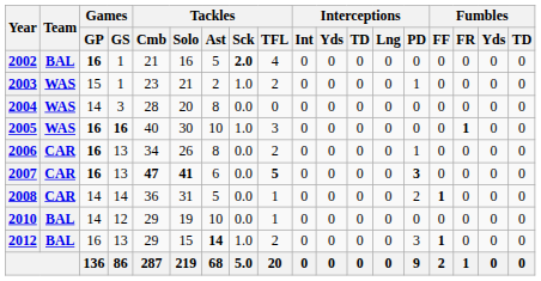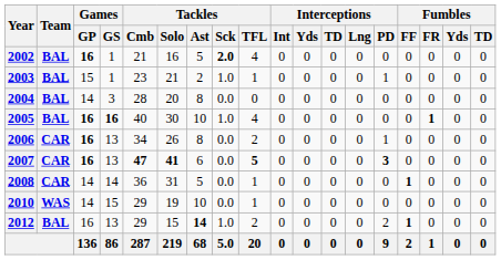2003 | Team: WAS -> BAL
2003 | Tackles / TFL: 2 -> 1
2004 | Team: WAS -> BAL
2005 | Team: WAS -> BAL
2005 | Tackles / TFL: 3 -> 4
2008 | Interceptions / PD: 2 -> 0
2010 | Team: BAL -> WAS
2010 | Games / GS: 12 -> 15
2012 | Interceptions / PD: 3 -> 2
